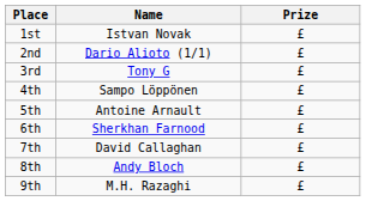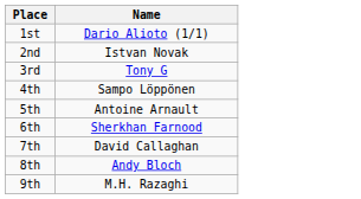- column: Prize | £ | £ | £ | £ | £ | £ | £ | £ | £
1st | Name: Istvan Novak -> Dario Alioto (1/1)
2nd | Name: Dario Alioto (1/1) -> Istvan Novak
